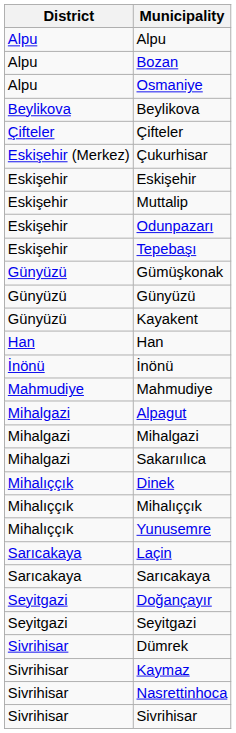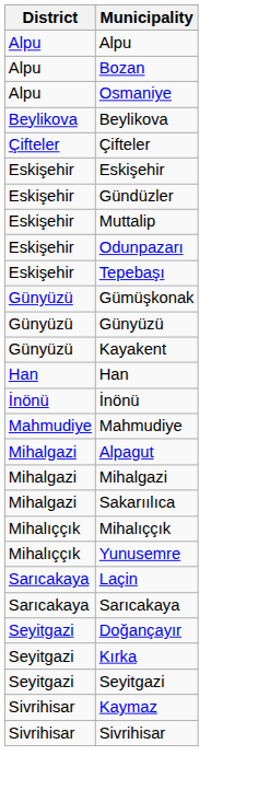- row: Eskişehir (Merkez) | Çukurhisar
+ row: Eskişehir | Gündüzler
- row: Mihalıççık | Dinek
+ row: Seyitgazi | Kırka
- row: Sivrihisar | Dümrek
- row: Sivrihisar | Nasrettinhoca
